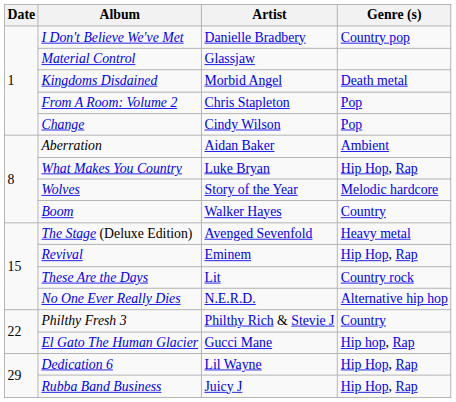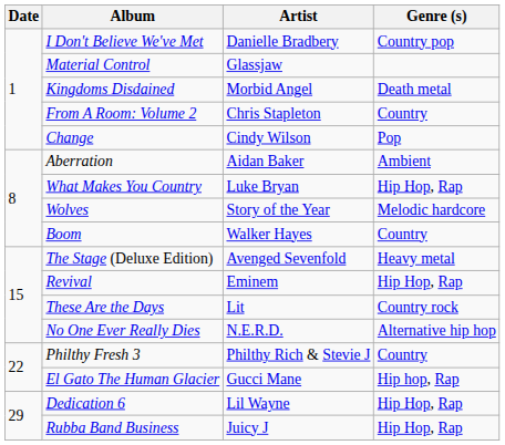From A Room: Volume 2 | Genre (s): Pop -> Country
